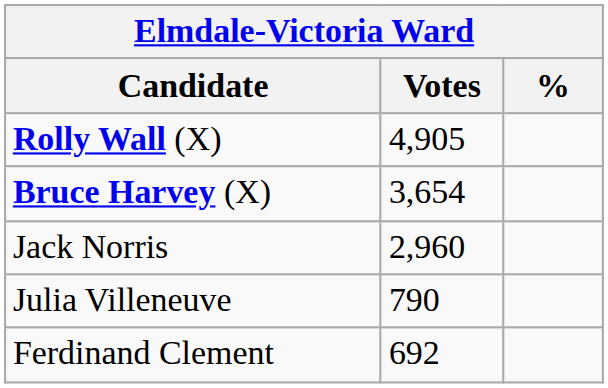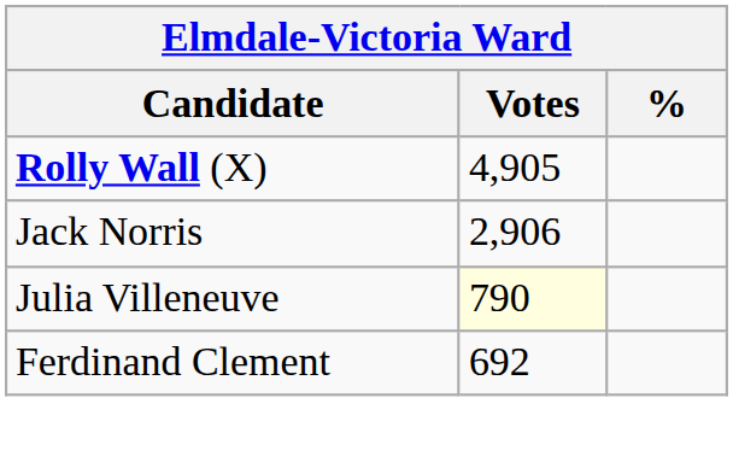- row: Bruce Harvey (X) | 3,654
Jack Norris | Votes: 2,960 -> 2,906
Julia Villeneuve | Votes: no background -> lightyellow background
